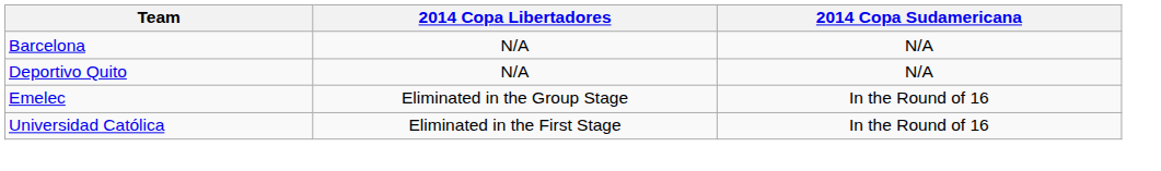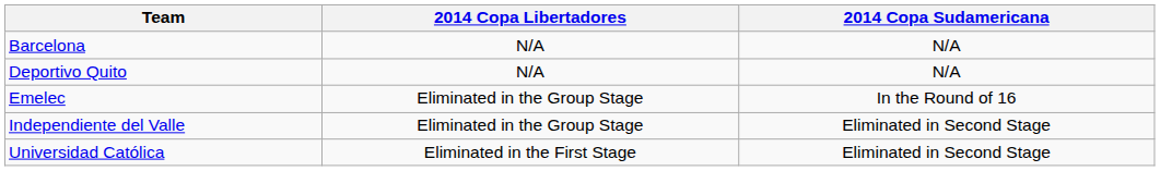+ row: Independiente del Valle | Eliminated in the Group Stage | Eliminated in Second Stage
Universidad Católica | 2014 Copa Sudamericana: In the Round of 16 -> Eliminated in Second Stage
